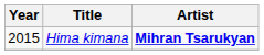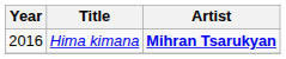Hima kimana | Year: 2015 -> 2016
